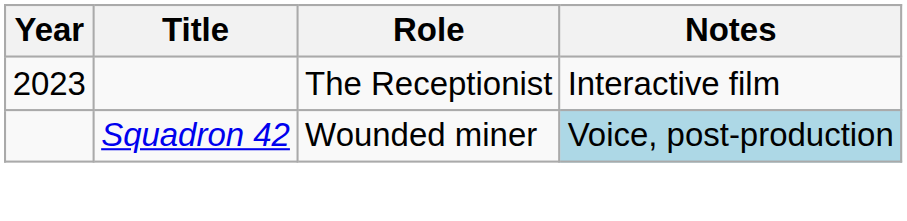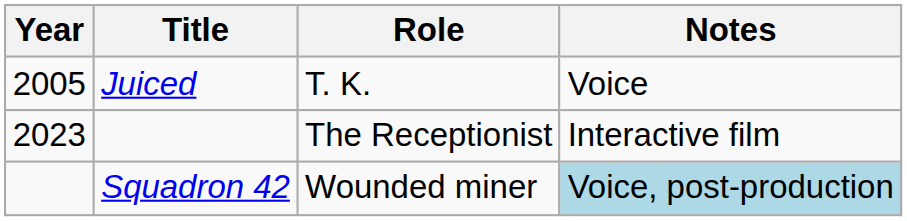+ row: 2005 | Juiced | T. K. | Voice
